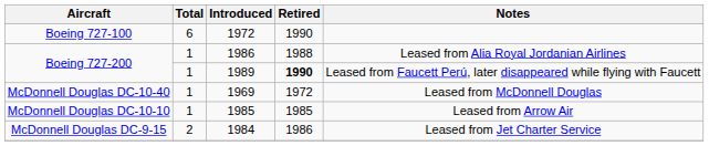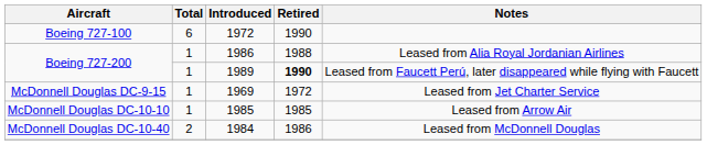1969 | Aircraft: McDonnell Douglas DC-10-40 -> McDonnell Douglas DC-9-15
1969 | Notes: Leased from McDonnell Douglas -> Leased from Jet Charter Service
1984 | Aircraft: McDonnell Douglas DC-9-15 -> McDonnell Douglas DC-10-40
1984 | Notes: Leased from Jet Charter Service -> Leased from McDonnell Douglas
